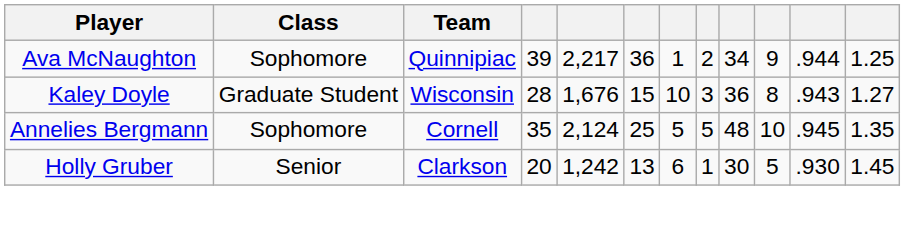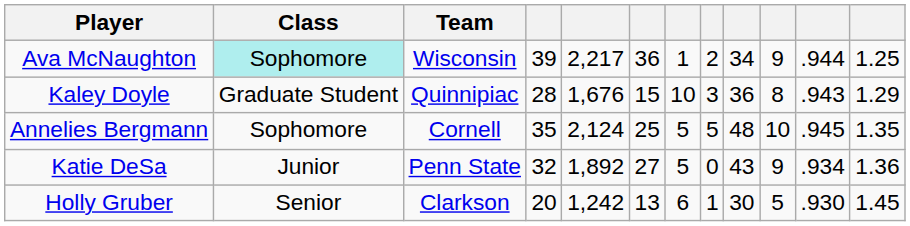Ava McNaughton | Class: no background -> paleturquoise background
Ava McNaughton | Team: Quinnipiac -> Wisconsin
Kaley Doyle | Team: Wisconsin -> Quinnipiac
Kaley Doyle | column 12: 1.27 -> 1.29
+ row: Katie DeSa | Junior | Penn State | 32 | 1,892 | 27 | 5 | 0 | 43 | 9 | .934 | 1.36
